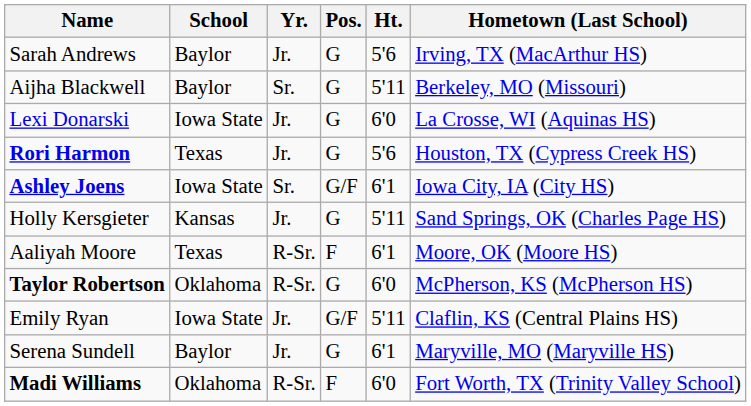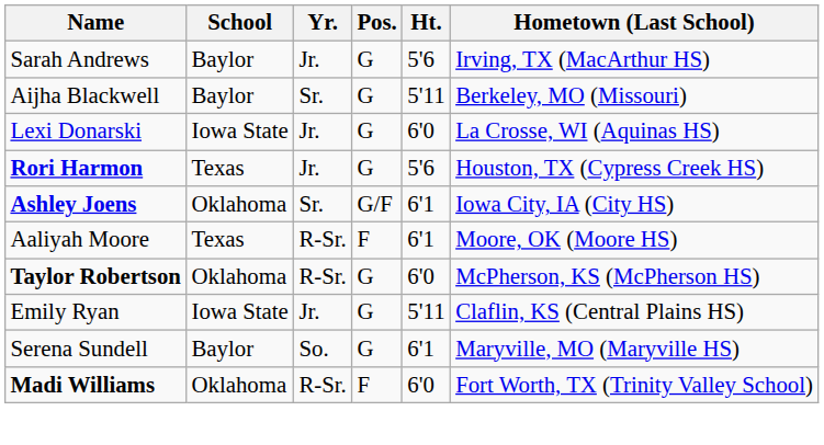Ashley Joens | School: Iowa State -> Oklahoma
- row: Holly Kersgieter | Kansas | Jr. | G | 5'11 | Sand Springs, OK (Charles Page HS)
Emily Ryan | Pos.: G/F -> G
Serena Sundell | Yr.: Jr. -> So.
